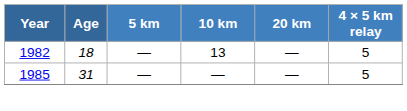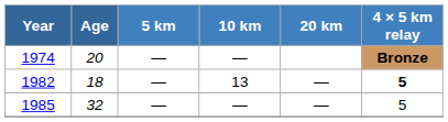+ row: 1974 | 20 | — | — | Bronze
1982 | 4 × 5 km relay: normal -> bold
1985 | Age: 31 -> 32
